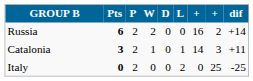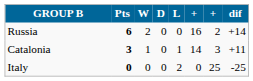- column: P | 2 | 2 | 2
